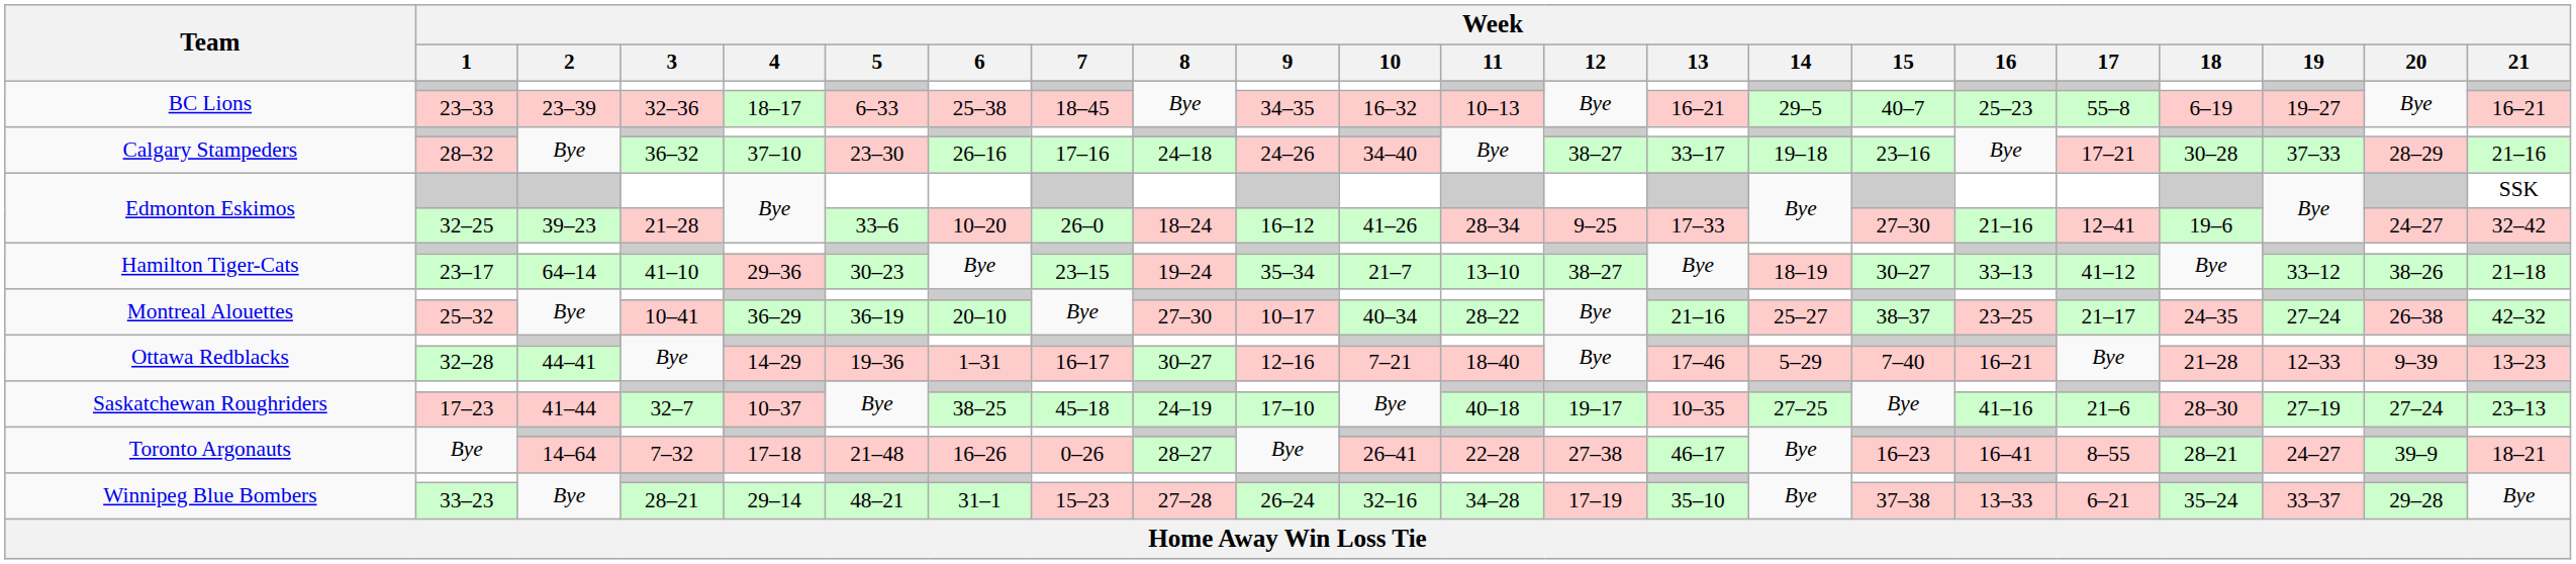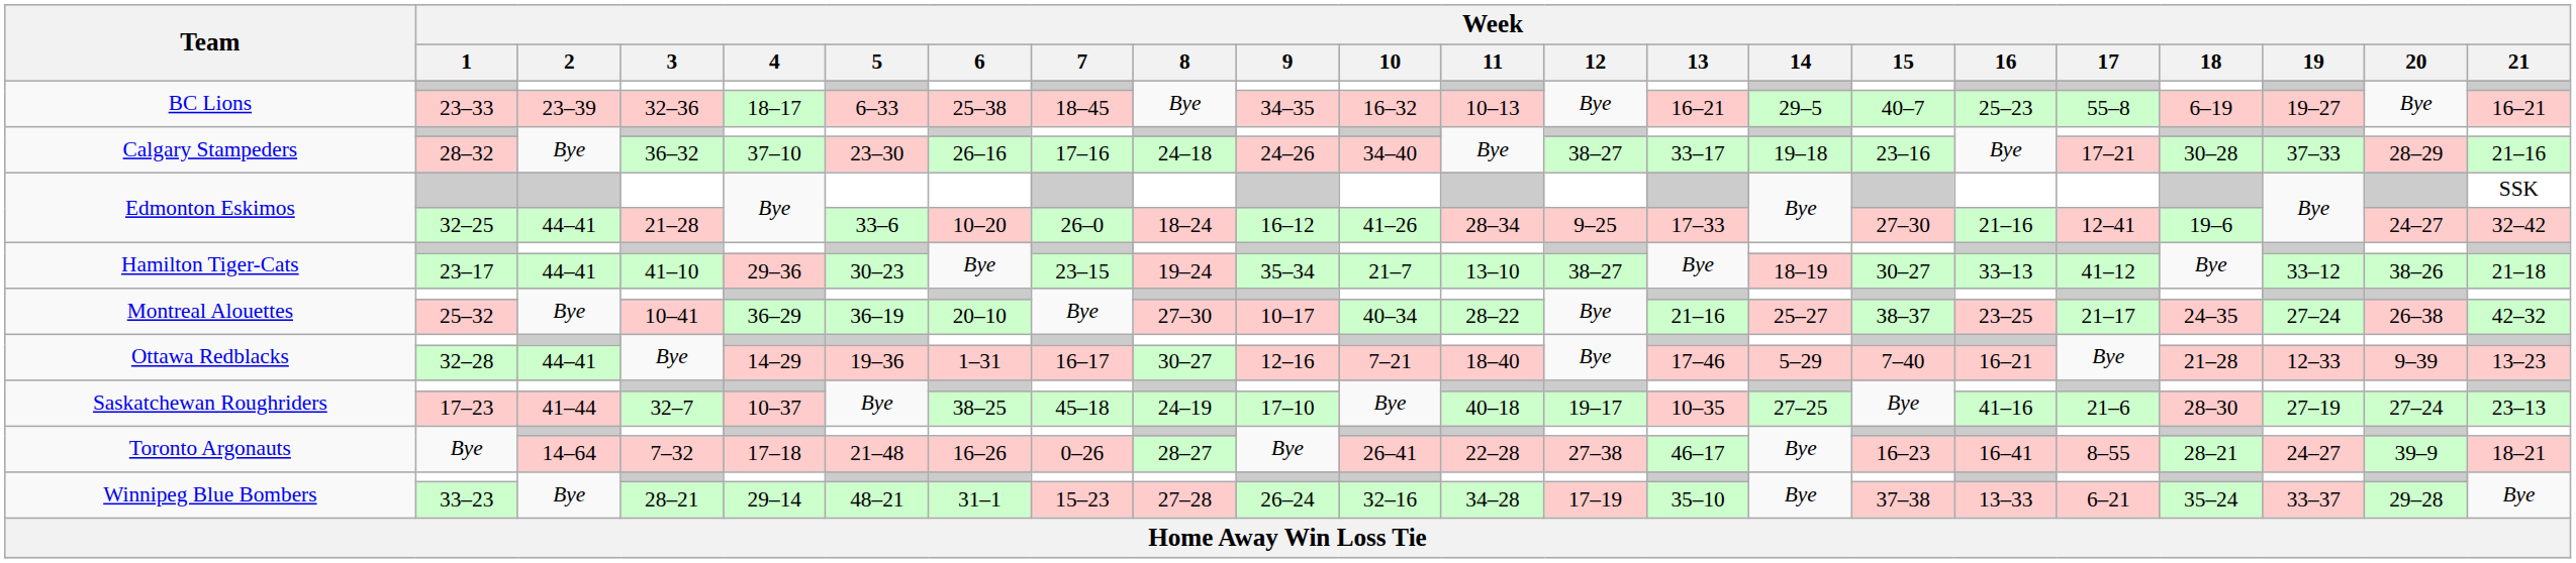32–25 | Week / 2: 39–23 -> 44–41
23–17 | Week / 2: 64–14 -> 44–41
